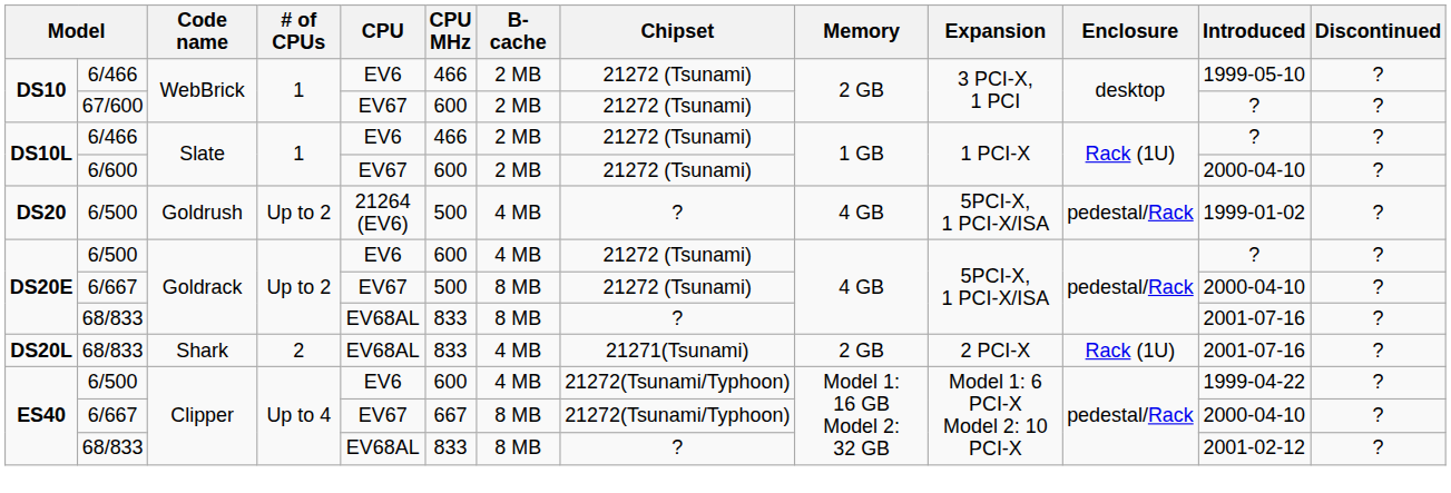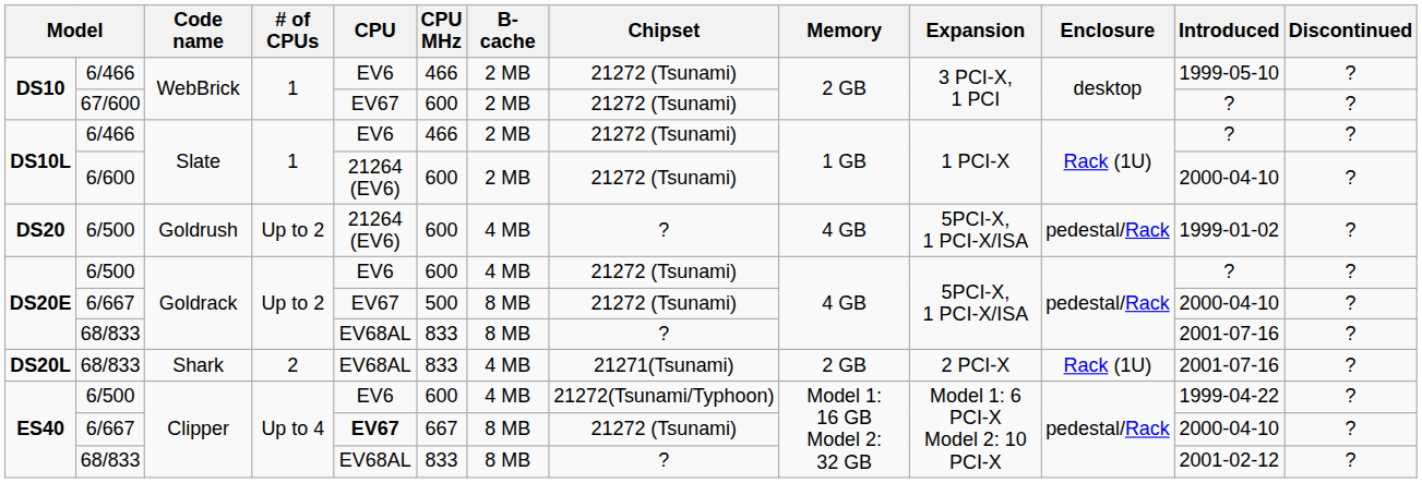DS10L / 6/600 | CPU: EV67 -> 21264 (EV6)
DS20 | CPU MHz: 500 -> 600
ES40 / 6/667 | CPU: normal -> bold
ES40 / 6/667 | Chipset: 21272(Tsunami/Typhoon) -> 21272 (Tsunami)
